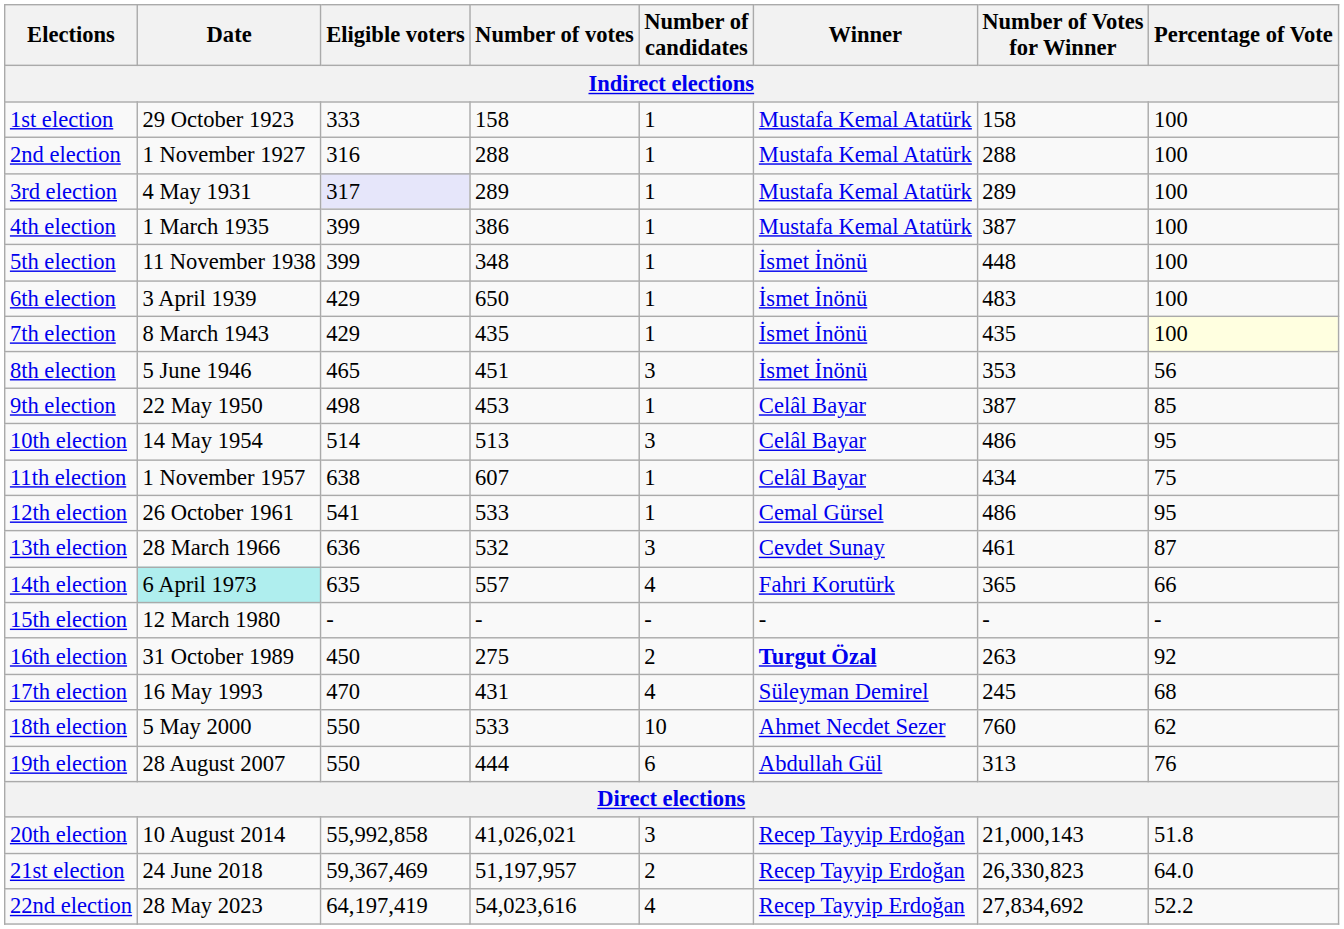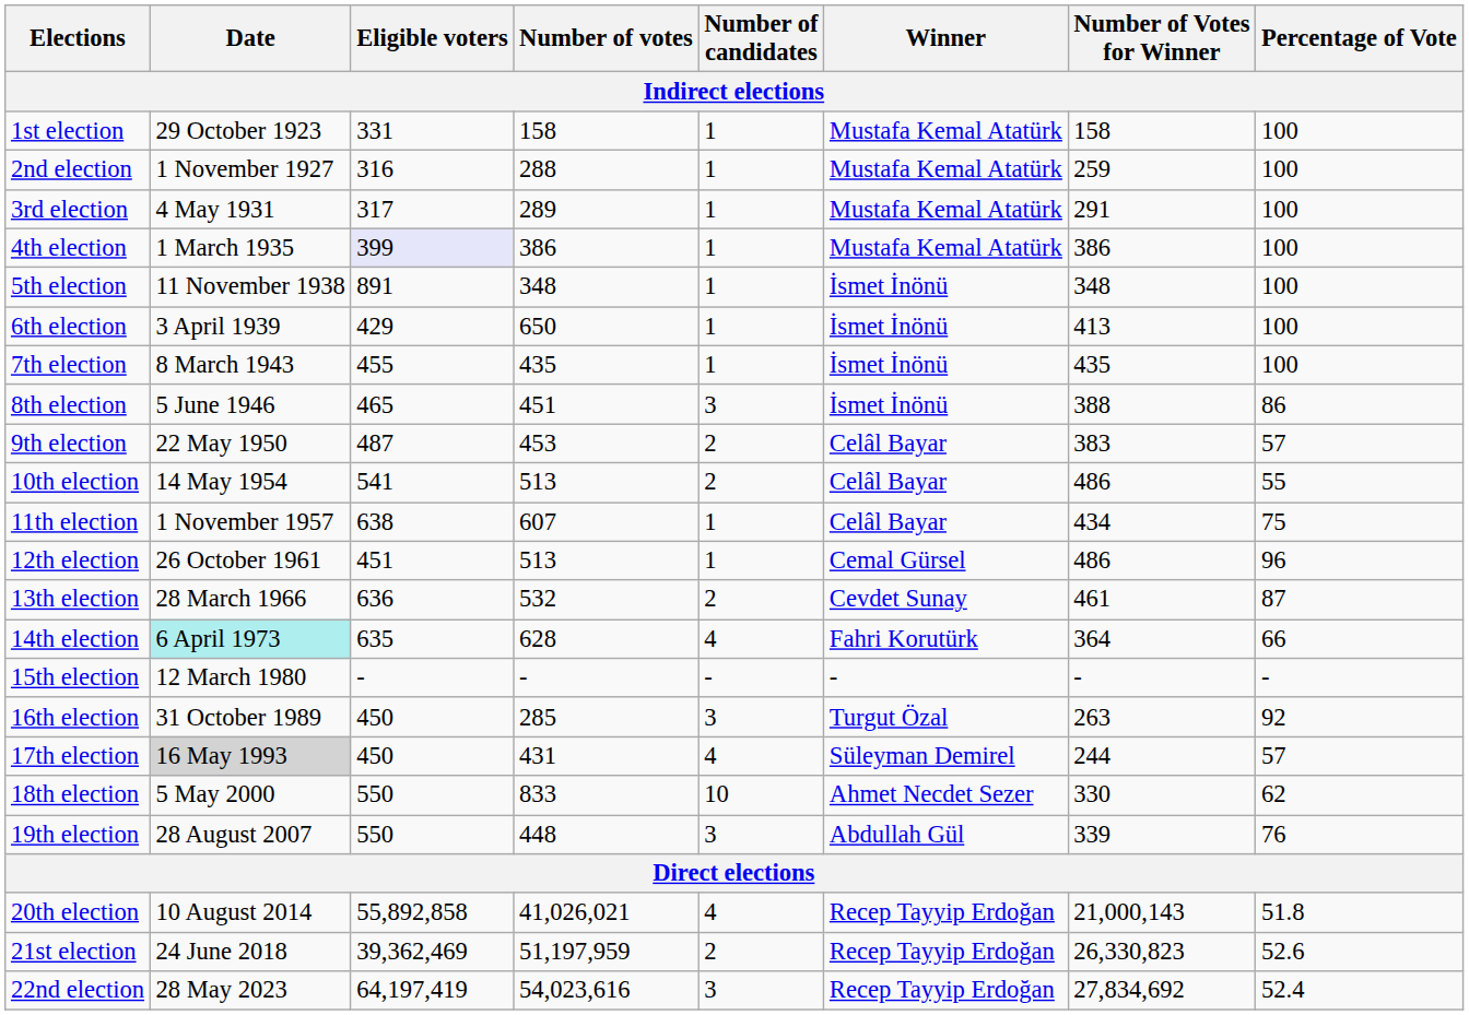1st election | Eligible voters: 333 -> 331
2nd election | Number of Votes for Winner: 288 -> 259
3rd election | Eligible voters: lavender background -> no background
3rd election | Number of Votes for Winner: 289 -> 291
4th election | Eligible voters: no background -> lavender background
4th election | Number of Votes for Winner: 387 -> 386
5th election | Eligible voters: 399 -> 891
5th election | Number of Votes for Winner: 448 -> 348
6th election | Number of Votes for Winner: 483 -> 413
7th election | Eligible voters: 429 -> 455
7th election | Percentage of Vote: lightyellow background -> no background
8th election | Number of Votes for Winner: 353 -> 388
8th election | Percentage of Vote: 56 -> 86
9th election | Eligible voters: 498 -> 487
9th election | Number of candidates: 1 -> 2
9th election | Number of Votes for Winner: 387 -> 383
9th election | Percentage of Vote: 85 -> 57
10th election | Eligible voters: 514 -> 541
10th election | Number of candidates: 3 -> 2
10th election | Percentage of Vote: 95 -> 55
12th election | Eligible voters: 541 -> 451
12th election | Number of votes: 533 -> 513
12th election | Percentage of Vote: 95 -> 96
13th election | Number of candidates: 3 -> 2
14th election | Number of votes: 557 -> 628
14th election | Number of Votes for Winner: 365 -> 364
16th election | Number of votes: 275 -> 285
16th election | Number of candidates: 2 -> 3
16th election | Winner: bold -> normal
17th election | Date: no background -> lightgrey background
17th election | Eligible voters: 470 -> 450
17th election | Number of Votes for Winner: 245 -> 244
17th election | Percentage of Vote: 68 -> 57
18th election | Number of votes: 533 -> 833
18th election | Number of Votes for Winner: 760 -> 330
19th election | Number of votes: 444 -> 448
19th election | Number of candidates: 6 -> 3
19th election | Number of Votes for Winner: 313 -> 339
20th election | Eligible voters: 55,992,858 -> 55,892,858
20th election | Number of candidates: 3 -> 4
21st election | Eligible voters: 59,367,469 -> 39,362,469
21st election | Number of votes: 51,197,957 -> 51,197,959
21st election | Percentage of Vote: 64.0 -> 52.6
22nd election | Number of candidates: 4 -> 3
22nd election | Percentage of Vote: 52.2 -> 52.4
